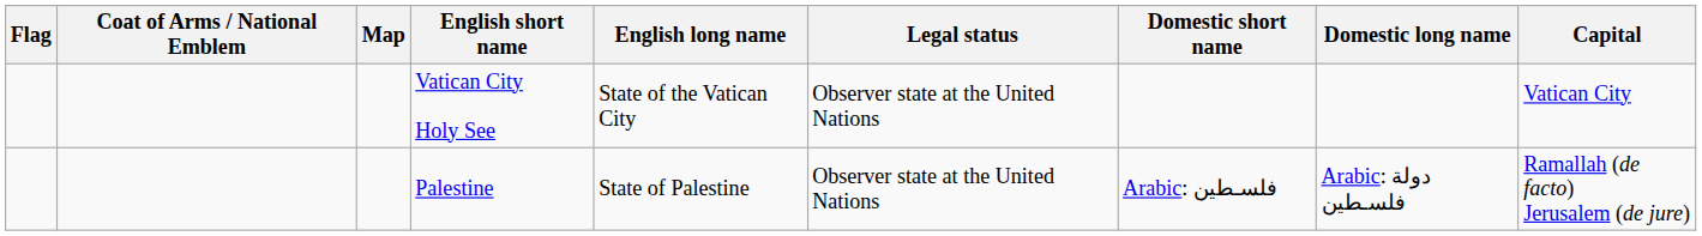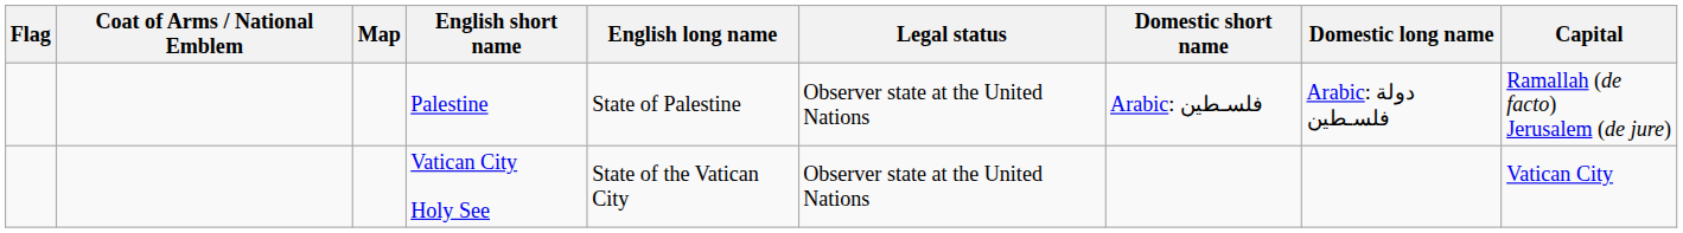rows swapped: Palestine <-> Vatican City Holy See
